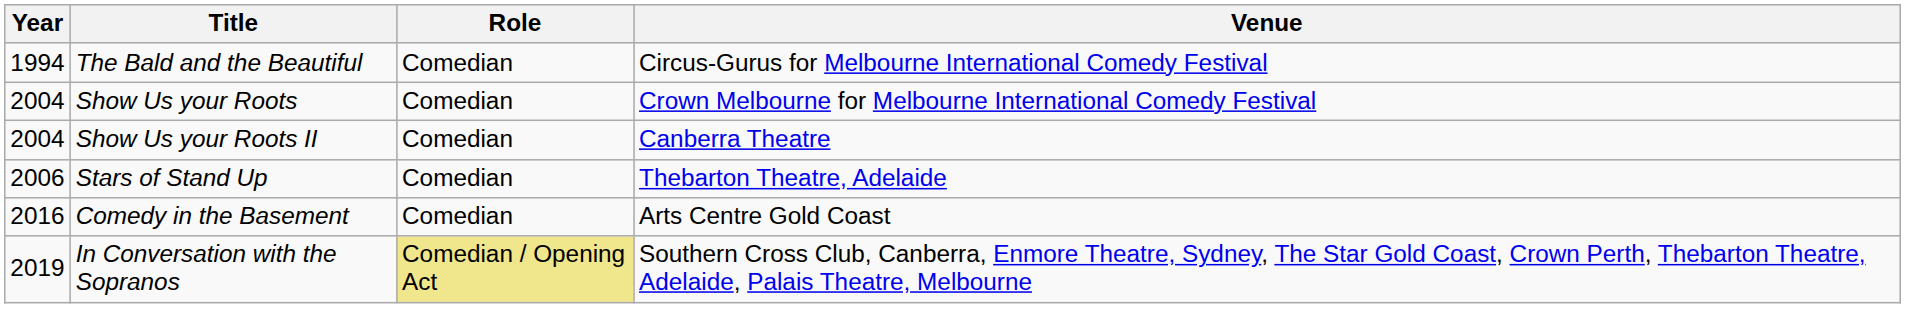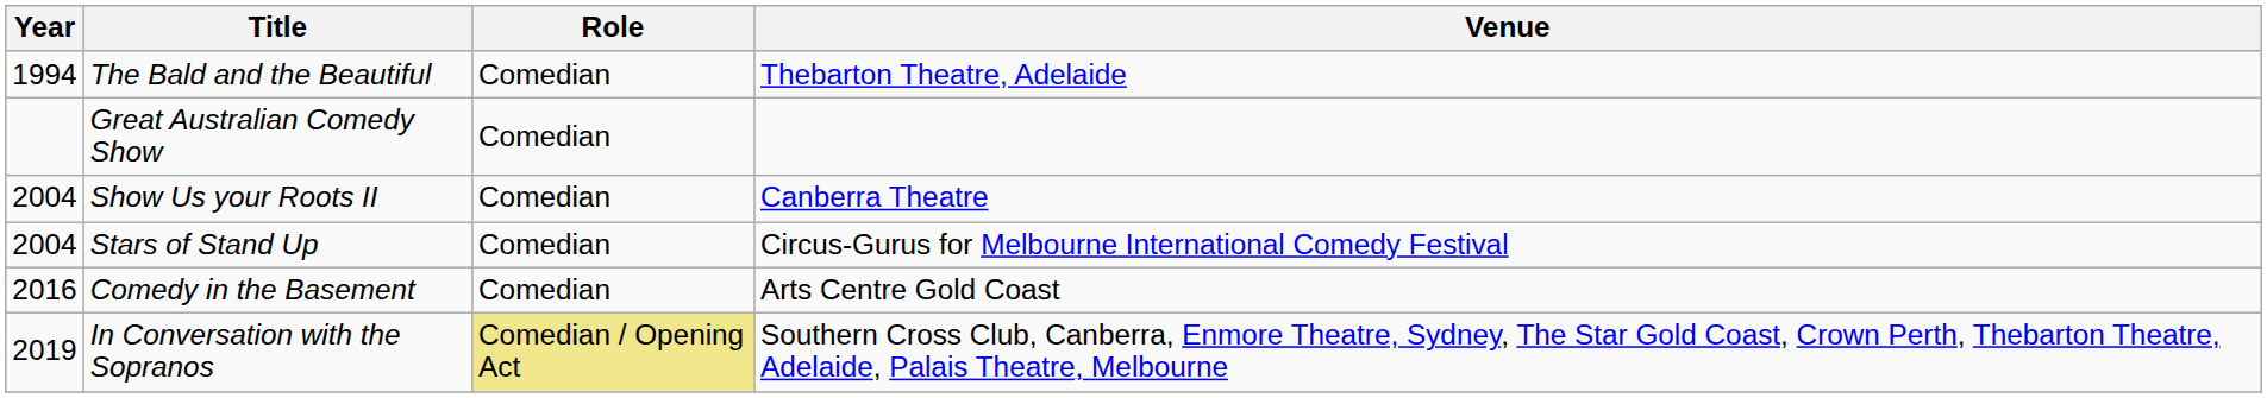The Bald and the Beautiful | Venue: Circus-Gurus for Melbourne International Comedy Festival -> Thebarton Theatre, Adelaide
+ row: Great Australian Comedy Show | Comedian
- row: 2004 | Show Us your Roots | Comedian | Crown Melbourne for Melbourne International Comedy Festival
Stars of Stand Up | Year: 2006 -> 2004
Stars of Stand Up | Venue: Thebarton Theatre, Adelaide -> Circus-Gurus for Melbourne International Comedy Festival
